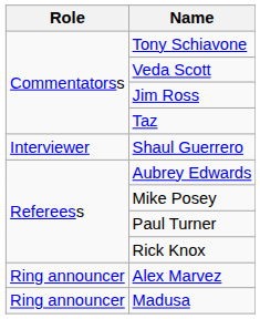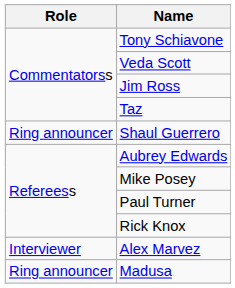Shaul Guerrero | Role: Interviewer -> Ring announcer
Alex Marvez | Role: Ring announcer -> Interviewer
